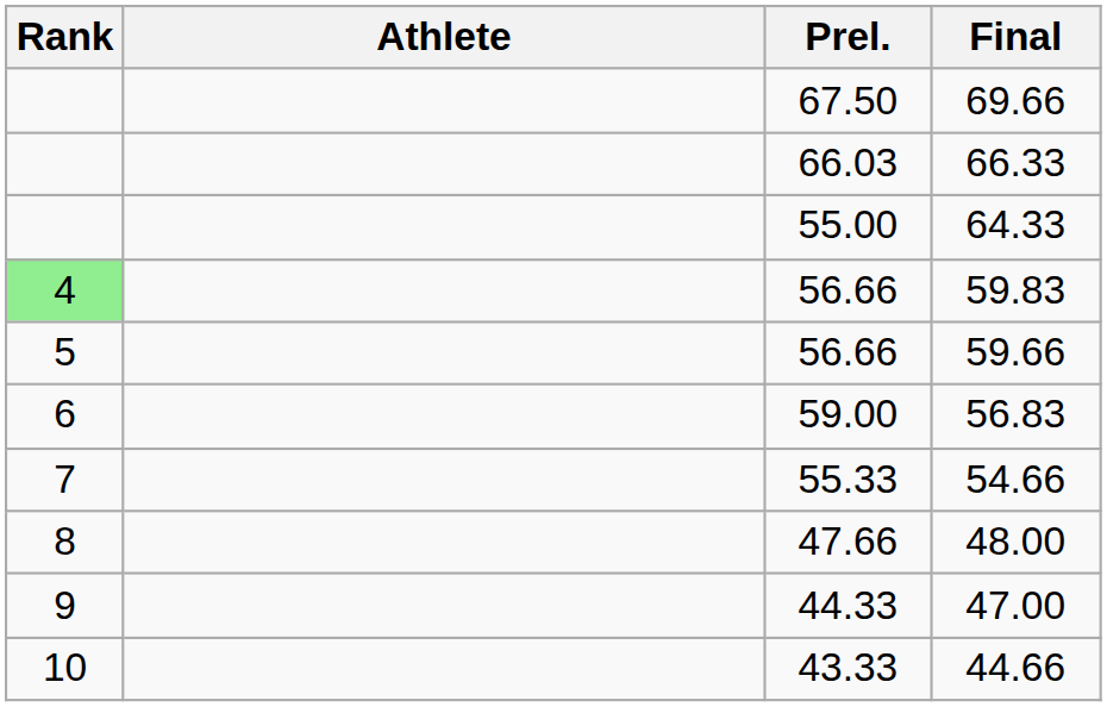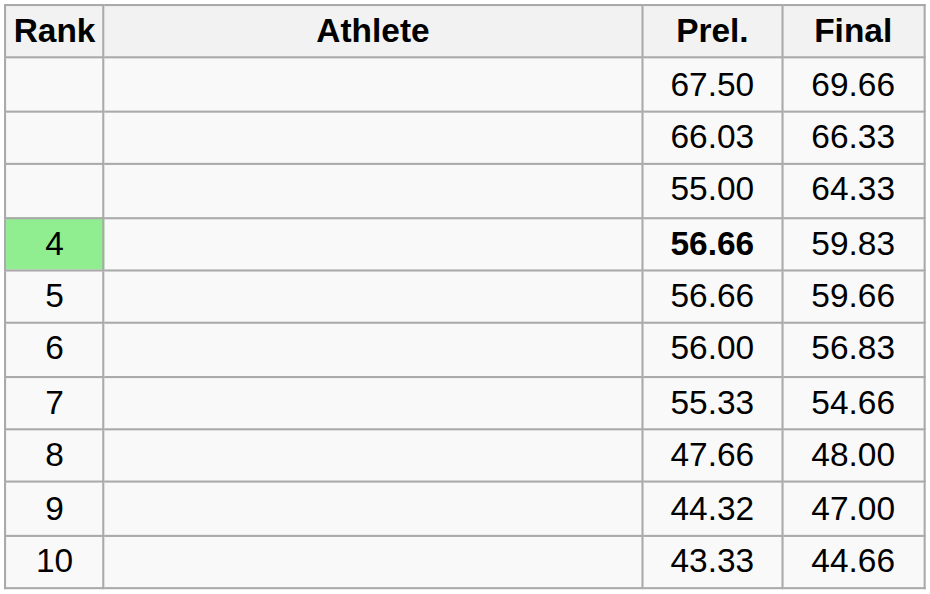59.83 | Prel.: normal -> bold
56.83 | Prel.: 59.00 -> 56.00
47.00 | Prel.: 44.33 -> 44.32
